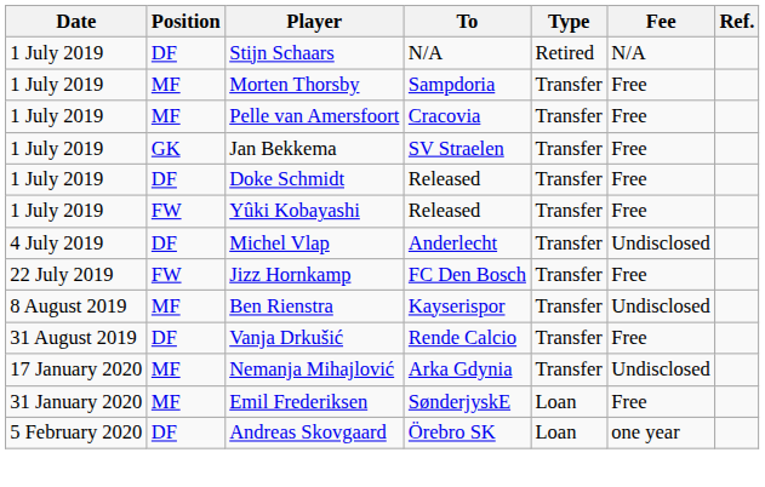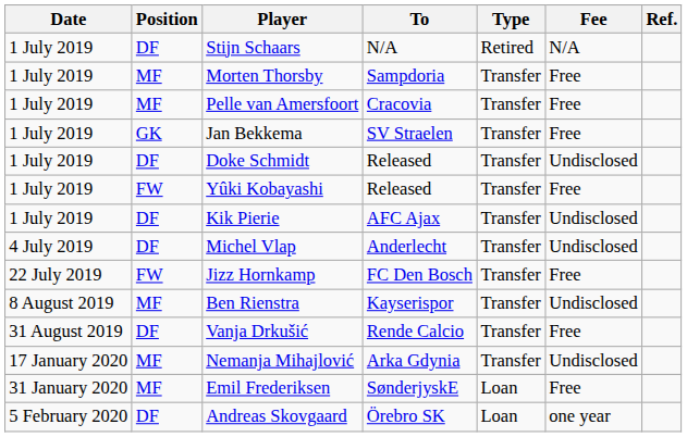Doke Schmidt | Fee: Free -> Undisclosed
+ row: 1 July 2019 | DF | Kik Pierie | AFC Ajax | Transfer | Undisclosed
